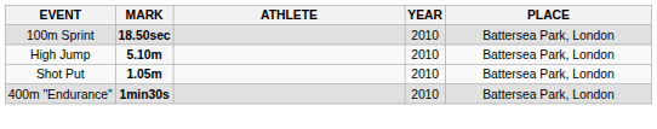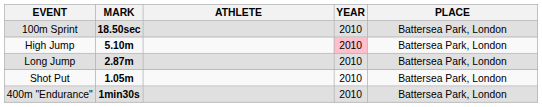High Jump | YEAR: no background -> pink background
+ row: Long Jump | 2.87m | 2010 | Battersea Park, London
